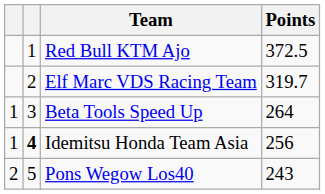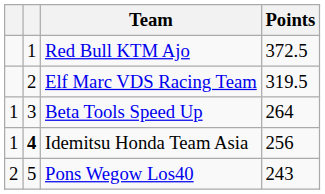Elf Marc VDS Racing Team | Points: 319.7 -> 319.5
